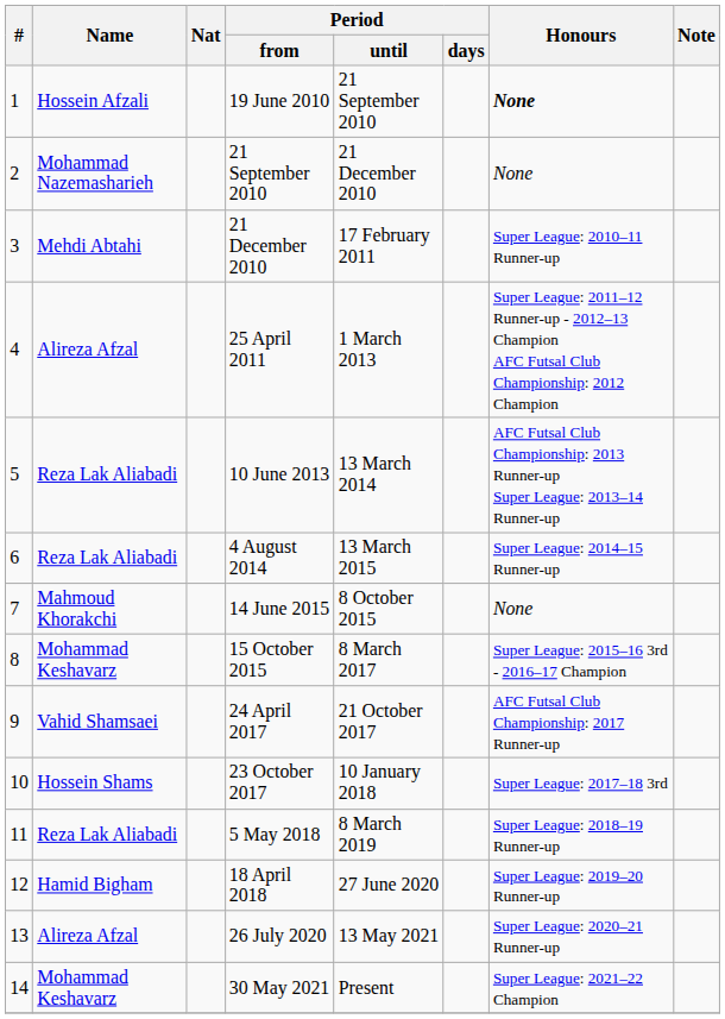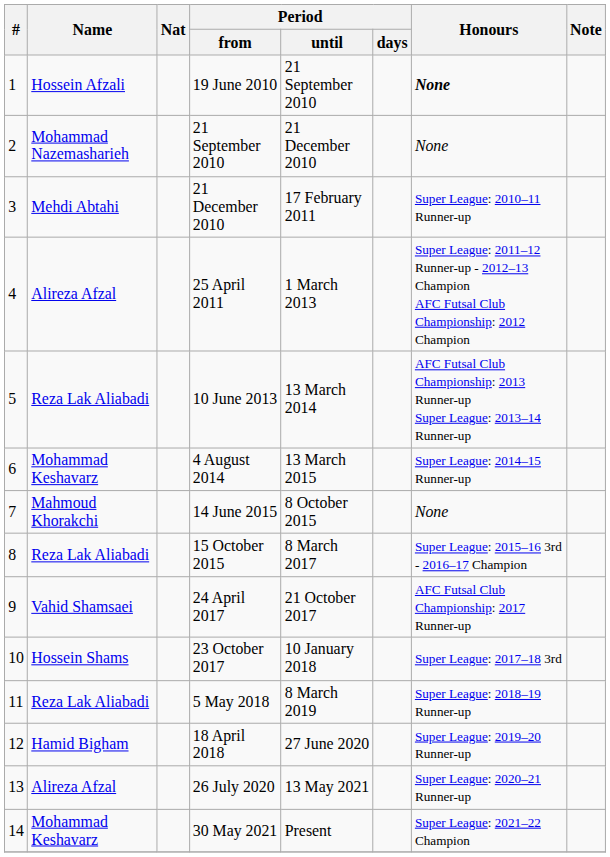4 August 2014 | Name: Reza Lak Aliabadi -> Mohammad Keshavarz
15 October 2015 | Name: Mohammad Keshavarz -> Reza Lak Aliabadi
